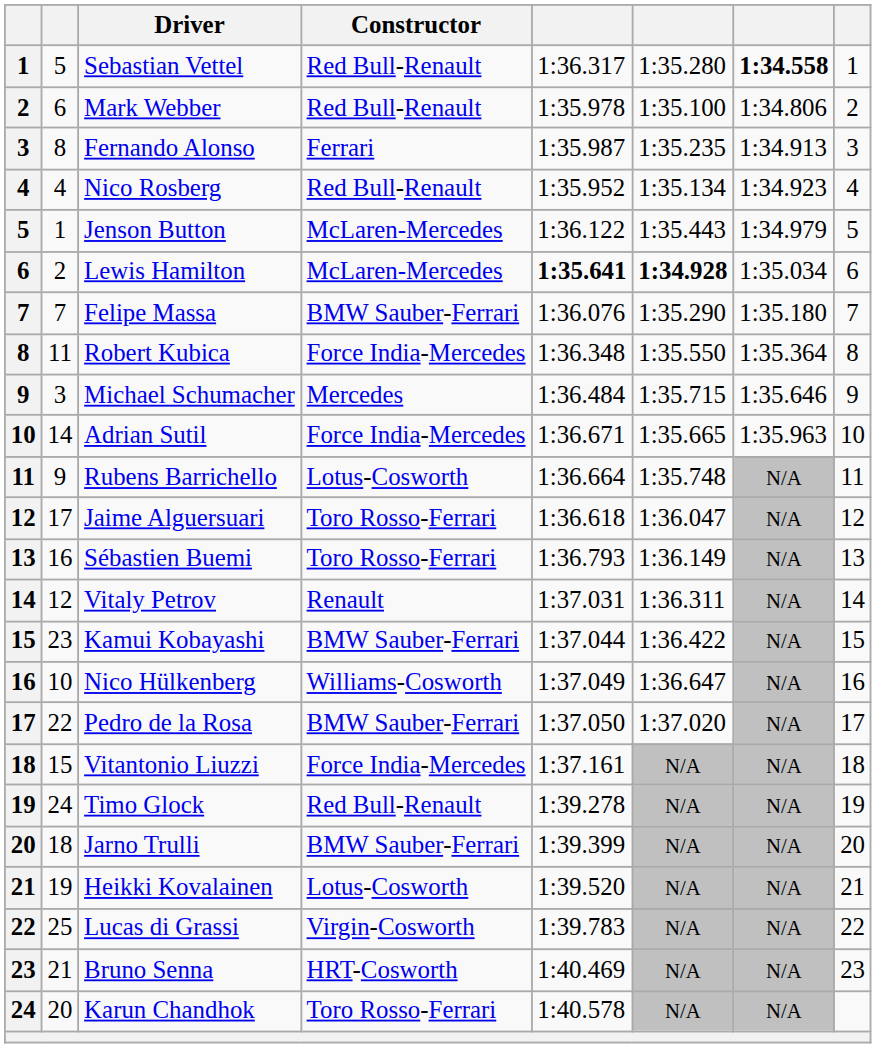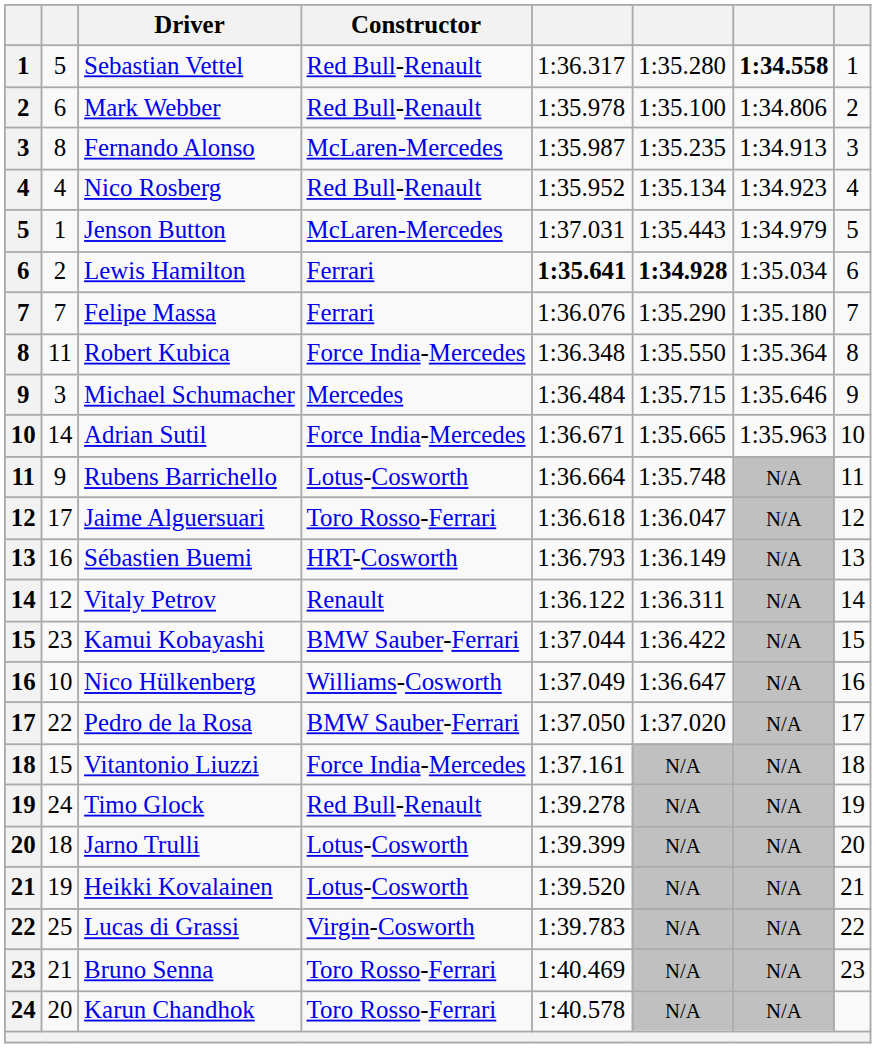Fernando Alonso | Constructor: Ferrari -> McLaren-Mercedes
Jenson Button | column 5: 1:36.122 -> 1:37.031
Lewis Hamilton | Constructor: McLaren-Mercedes -> Ferrari
Felipe Massa | Constructor: BMW Sauber-Ferrari -> Ferrari
Sébastien Buemi | Constructor: Toro Rosso-Ferrari -> HRT-Cosworth
Vitaly Petrov | column 5: 1:37.031 -> 1:36.122
Jarno Trulli | Constructor: BMW Sauber-Ferrari -> Lotus-Cosworth
Bruno Senna | Constructor: HRT-Cosworth -> Toro Rosso-Ferrari
